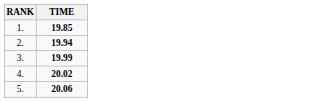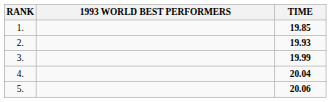+ column: 1993 WORLD BEST PERFORMERS
2. | TIME: 19.94 -> 19.93
4. | TIME: 20.02 -> 20.04
